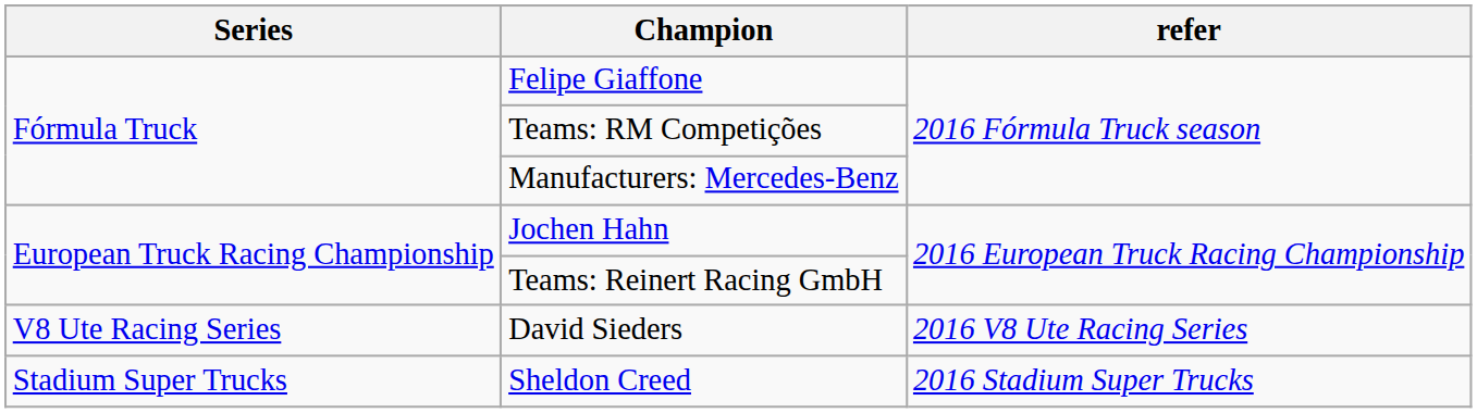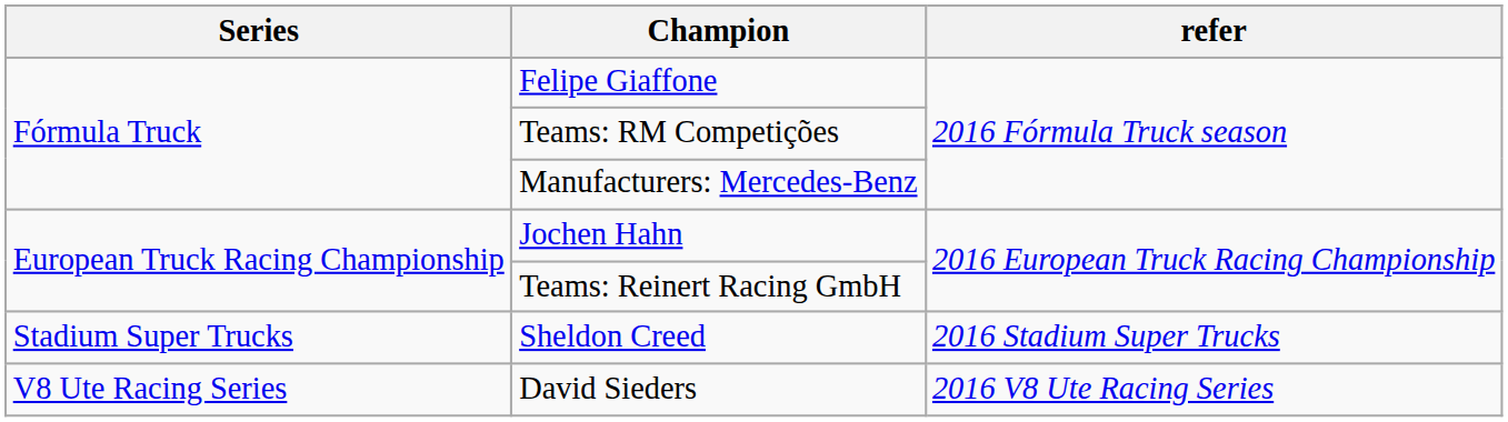rows swapped: Sheldon Creed <-> David Sieders
